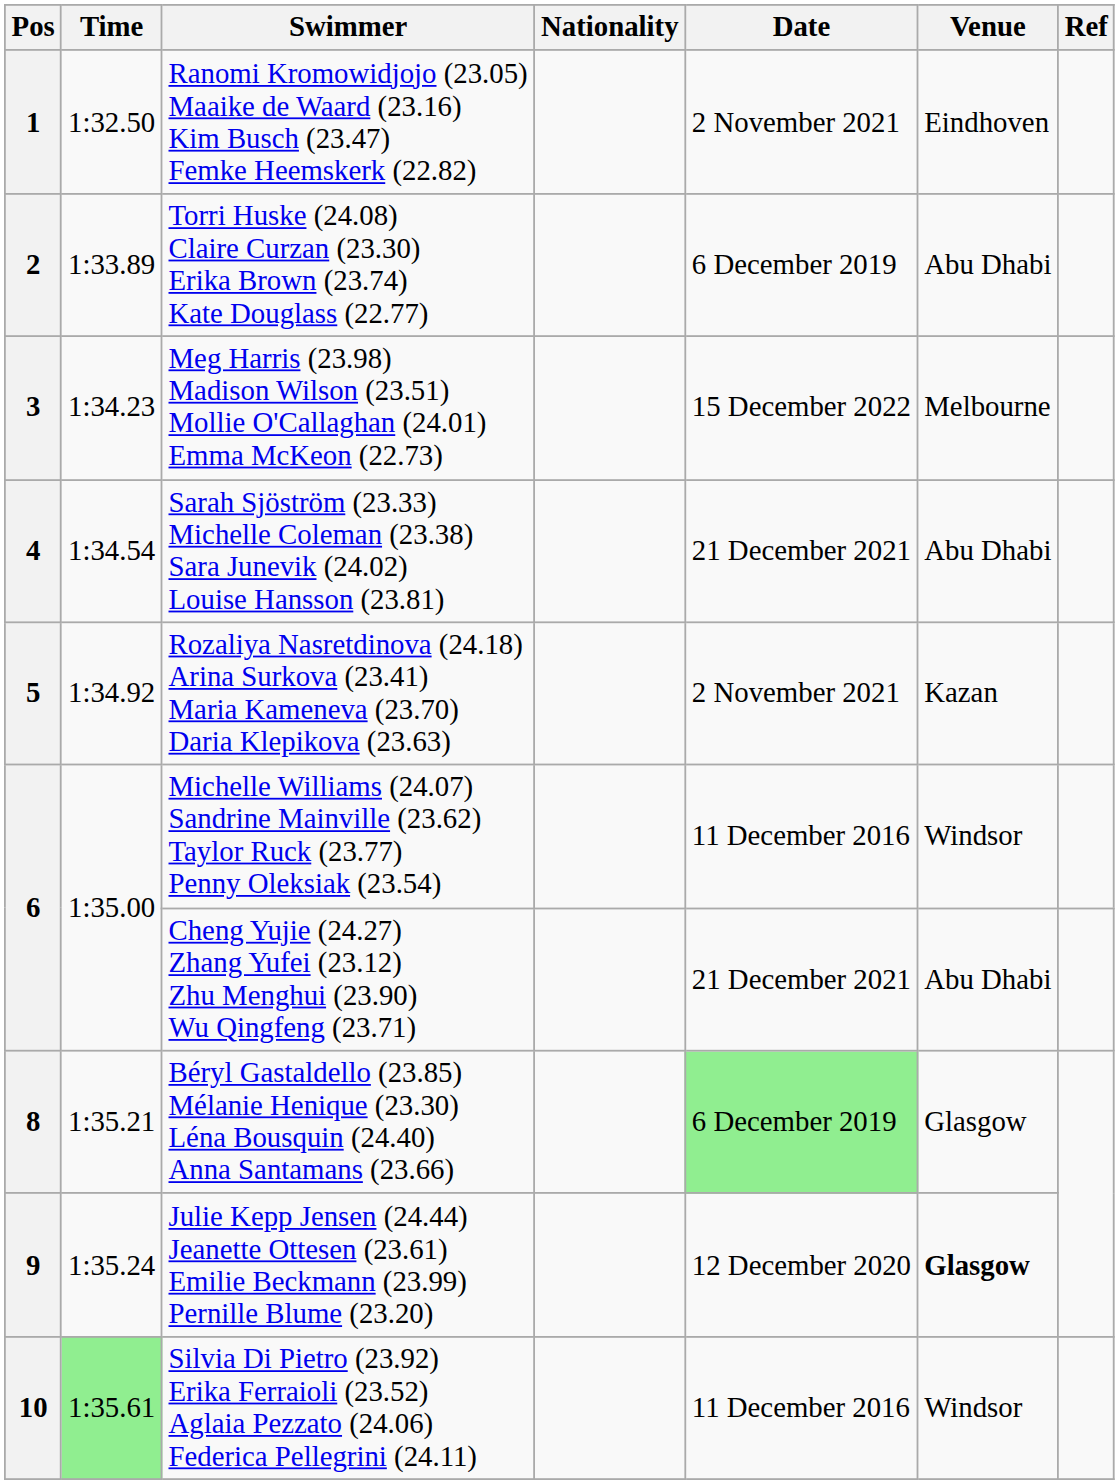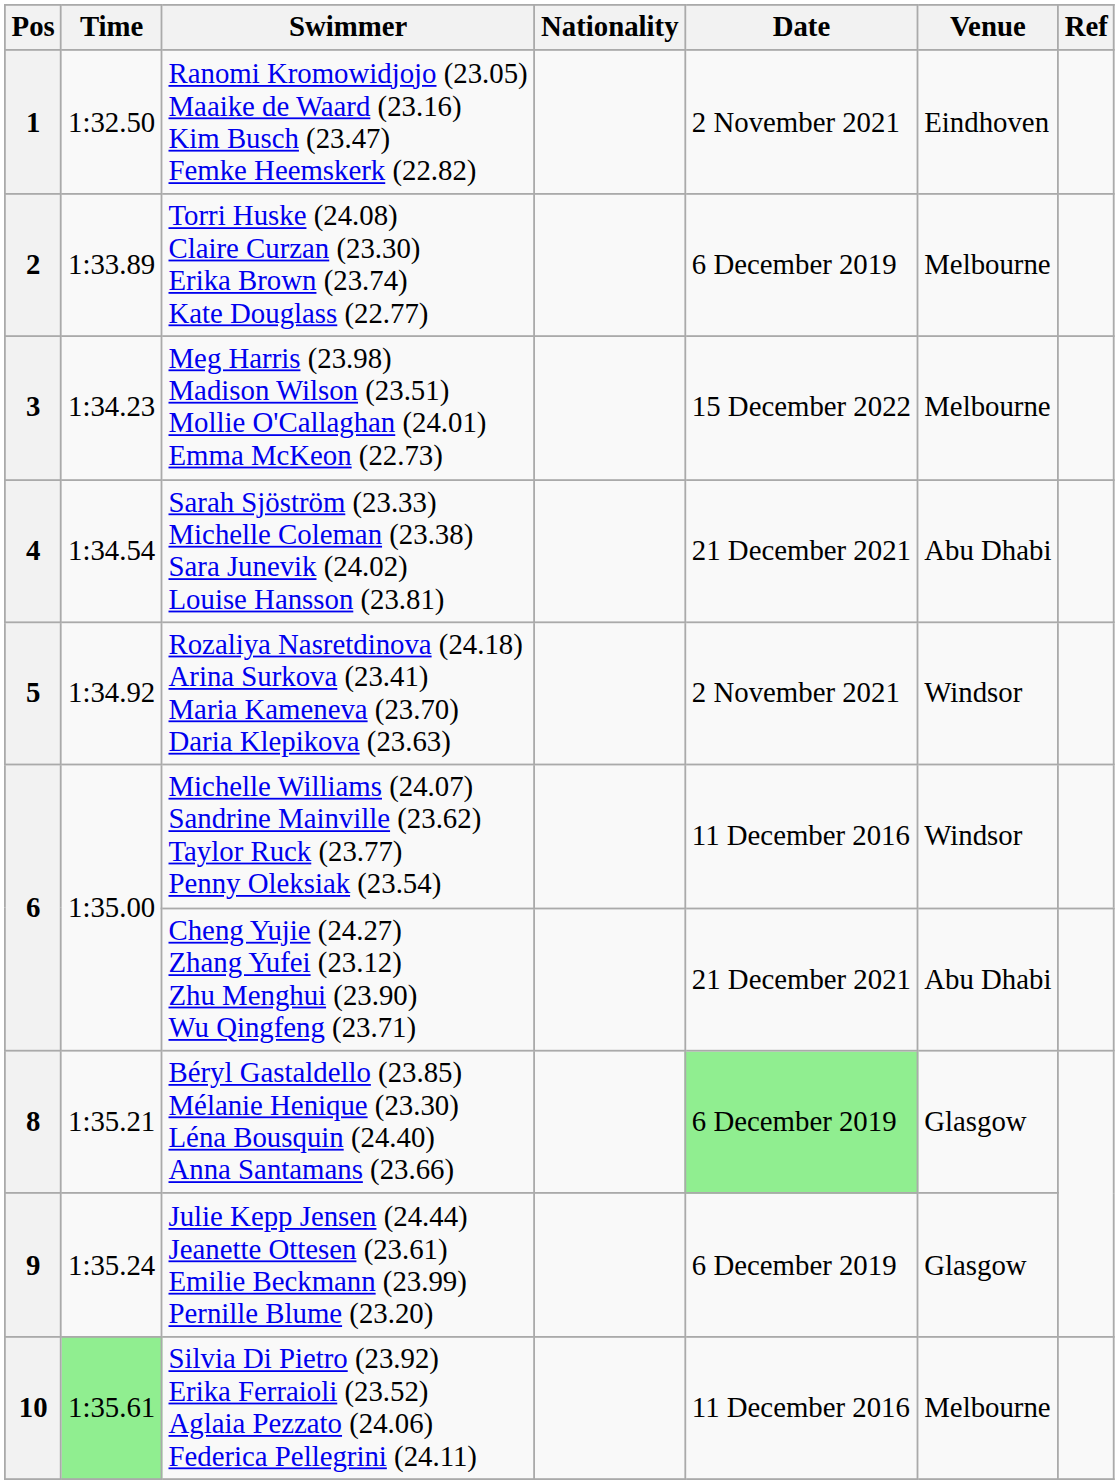2 | Venue: Abu Dhabi -> Melbourne
5 | Venue: Kazan -> Windsor
9 | Date: 12 December 2020 -> 6 December 2019
9 | Venue: bold -> normal
10 | Venue: Windsor -> Melbourne
